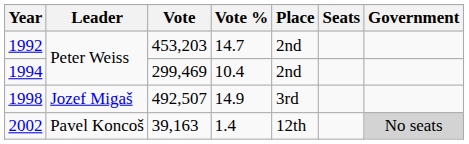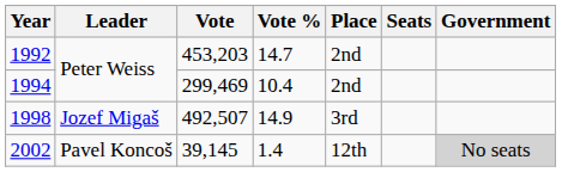2002 | Vote: 39,163 -> 39,145
